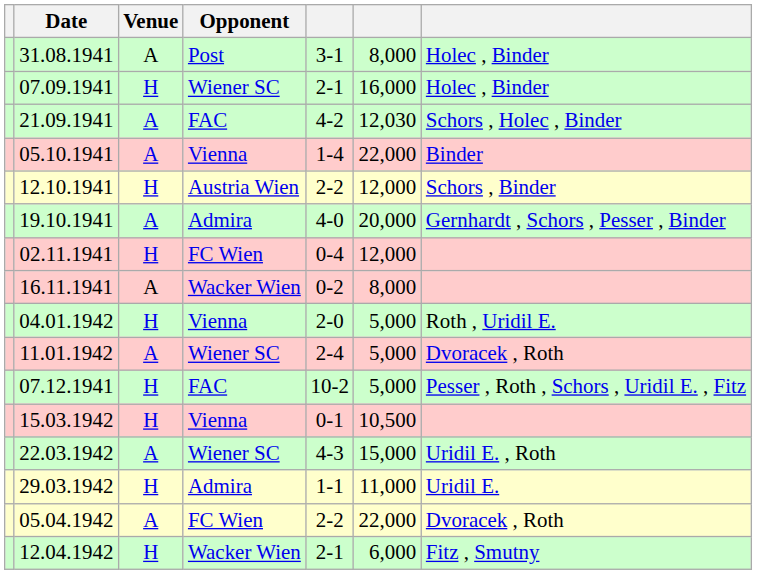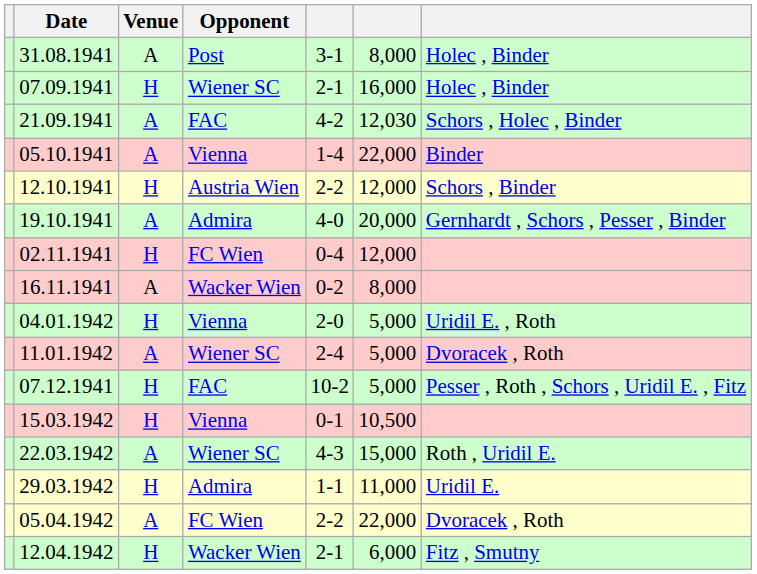04.01.1942 | column 7: Roth , Uridil E. -> Uridil E. , Roth
22.03.1942 | column 7: Uridil E. , Roth -> Roth , Uridil E.
